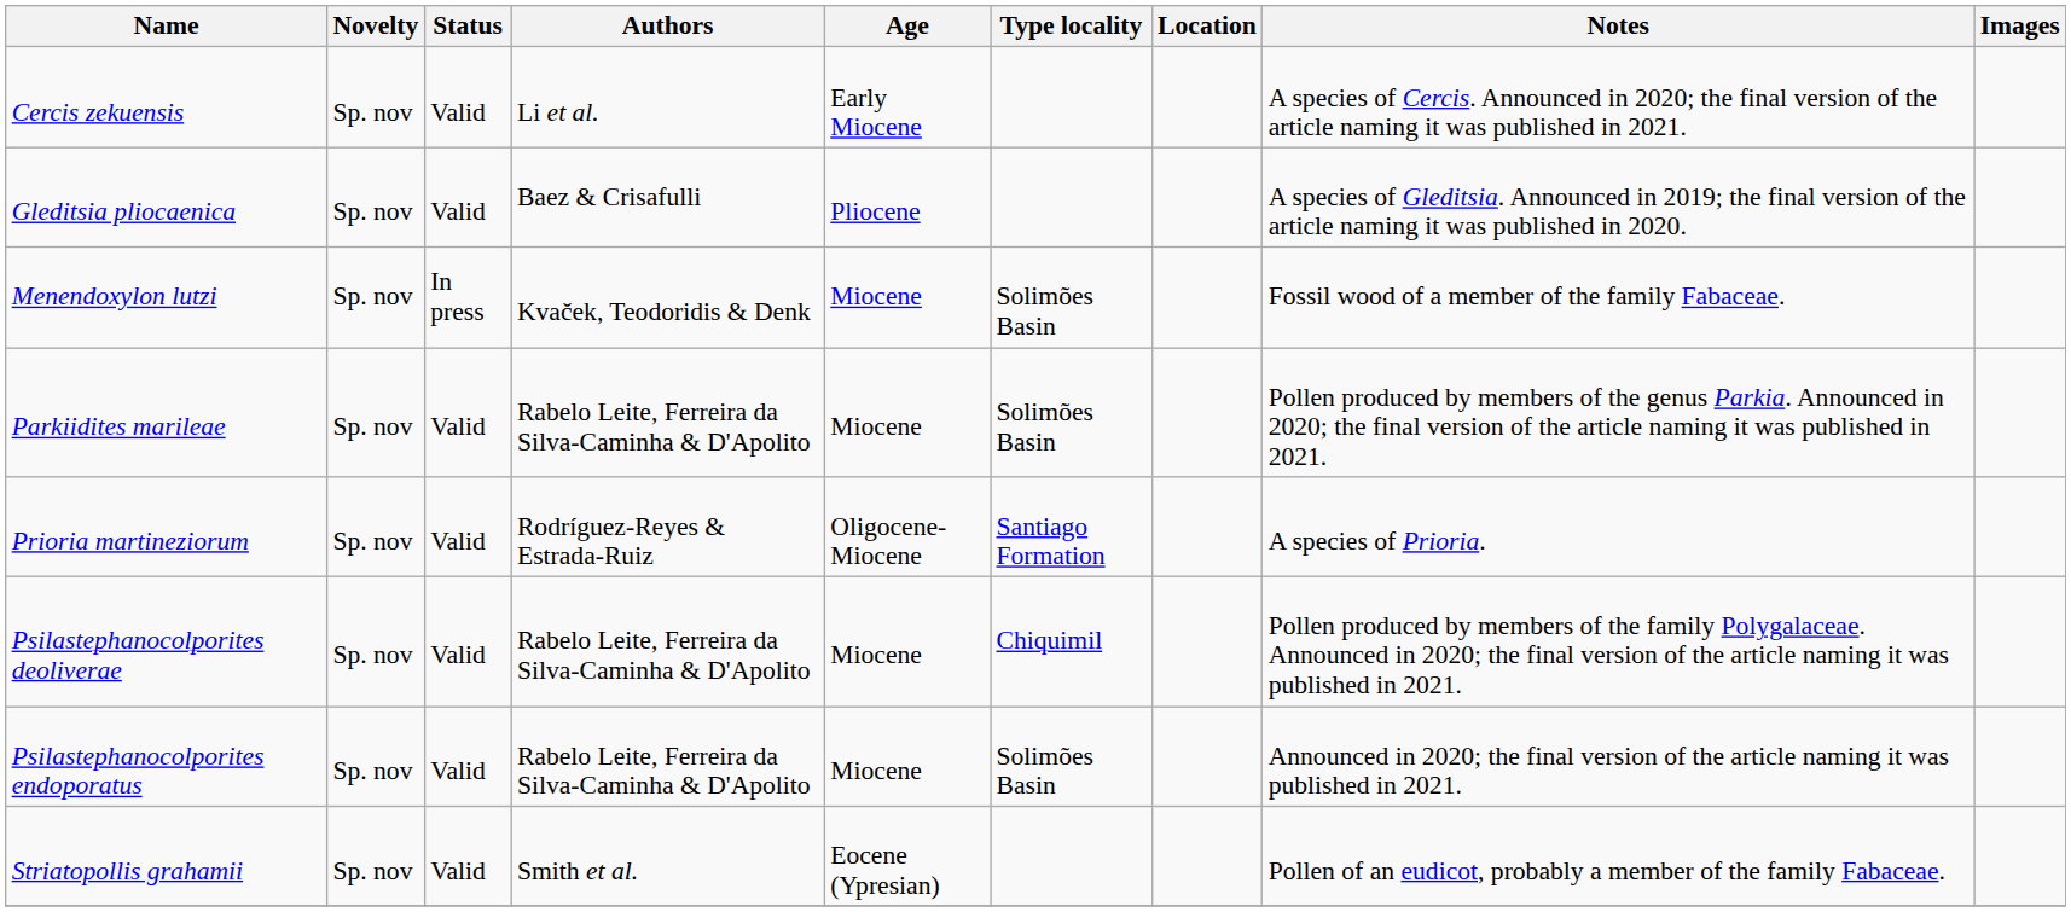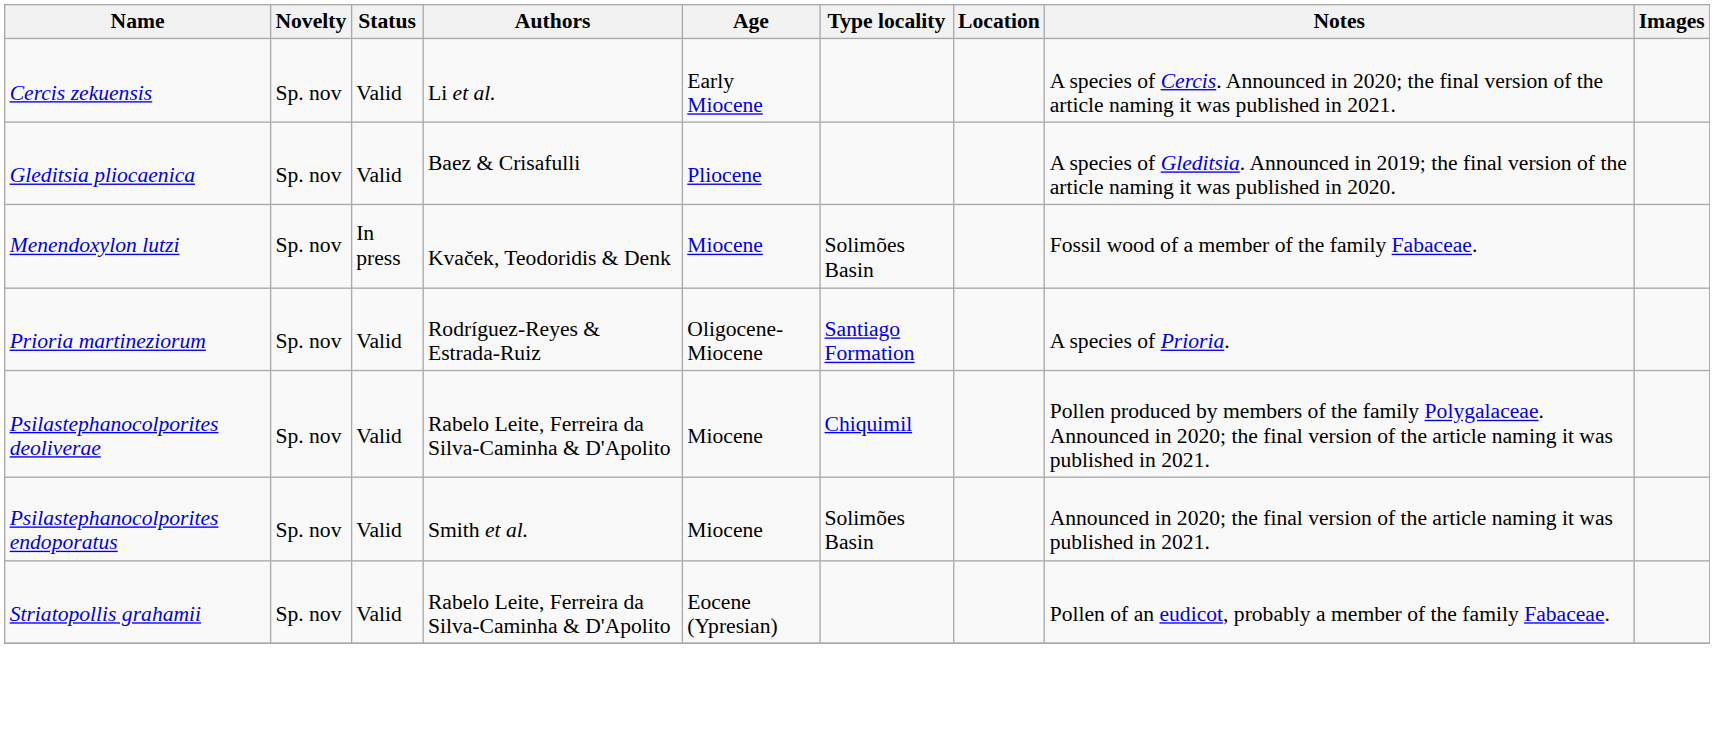- row: Parkiidites marileae | Sp. nov | Valid | Rabelo Leite, Ferreira da Silva-Caminha & D'Apolito | Miocene | Solimões Basin | Pollen produced by members of the genus Parkia. Announced in 2020; the final version of the article naming it was published in 2021.
Psilastephanocolporites endoporatus | Authors: Rabelo Leite, Ferreira da Silva-Caminha & D'Apolito -> Smith et al.
Striatopollis grahamii | Authors: Smith et al. -> Rabelo Leite, Ferreira da Silva-Caminha & D'Apolito
